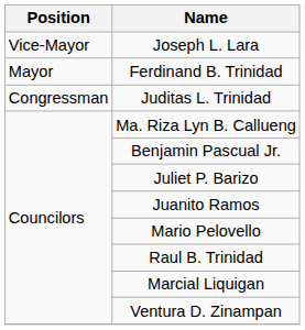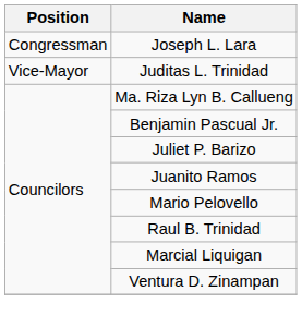Joseph L. Lara | Position: Vice-Mayor -> Congressman
- row: Mayor | Ferdinand B. Trinidad
Juditas L. Trinidad | Position: Congressman -> Vice-Mayor
